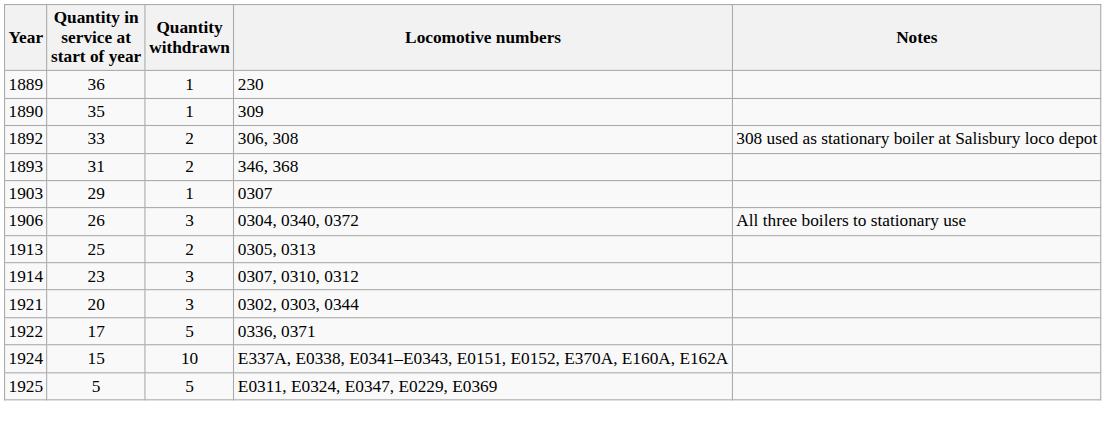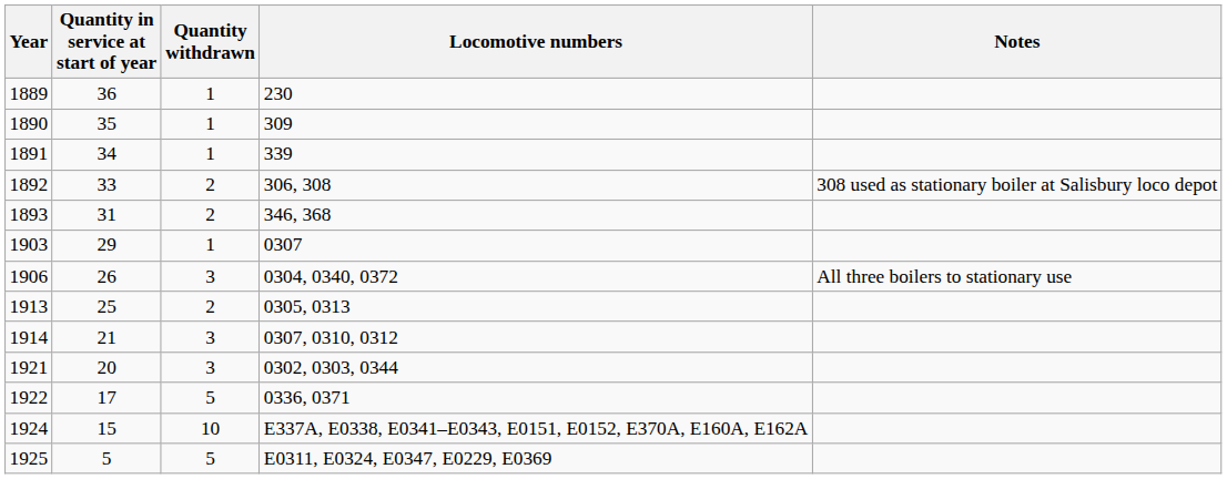+ row: 1891 | 34 | 1 | 339
1914 | Quantity in service at start of year: 23 -> 21
